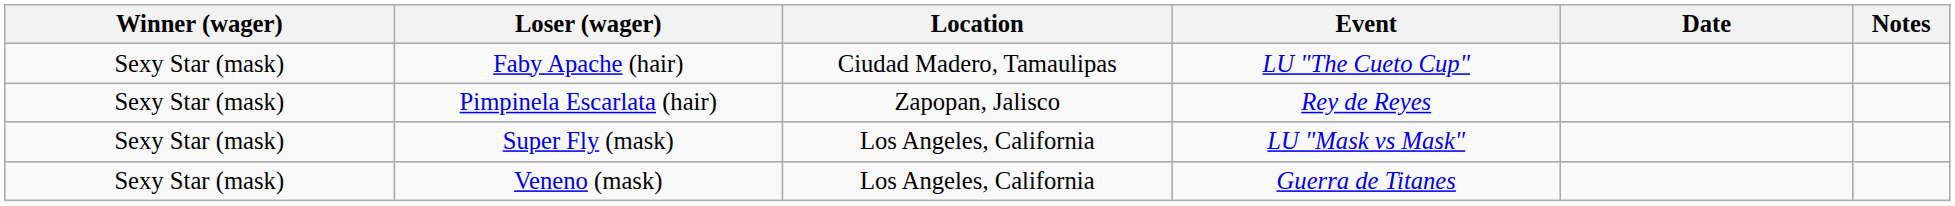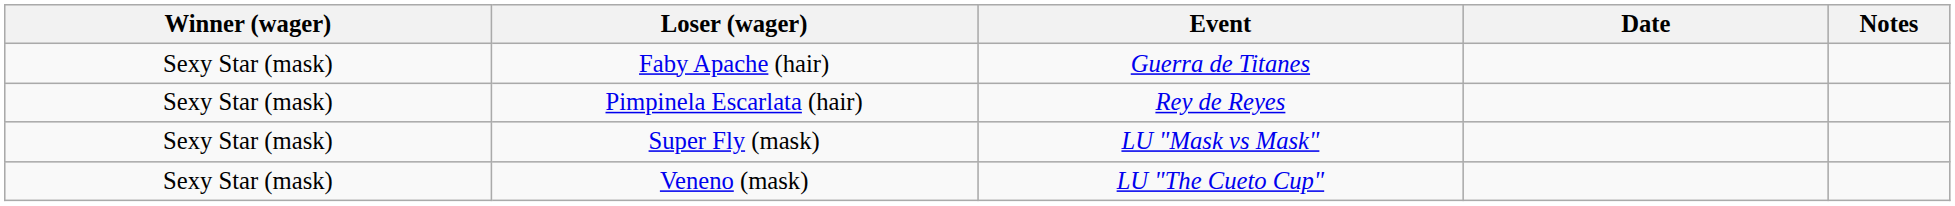- column: Location | Ciudad Madero, Tamaulipas | Zapopan, Jalisco | Los Angeles, California | Los Angeles, California
Faby Apache (hair) | Event: LU "The Cueto Cup" -> Guerra de Titanes
Veneno (mask) | Event: Guerra de Titanes -> LU "The Cueto Cup"
